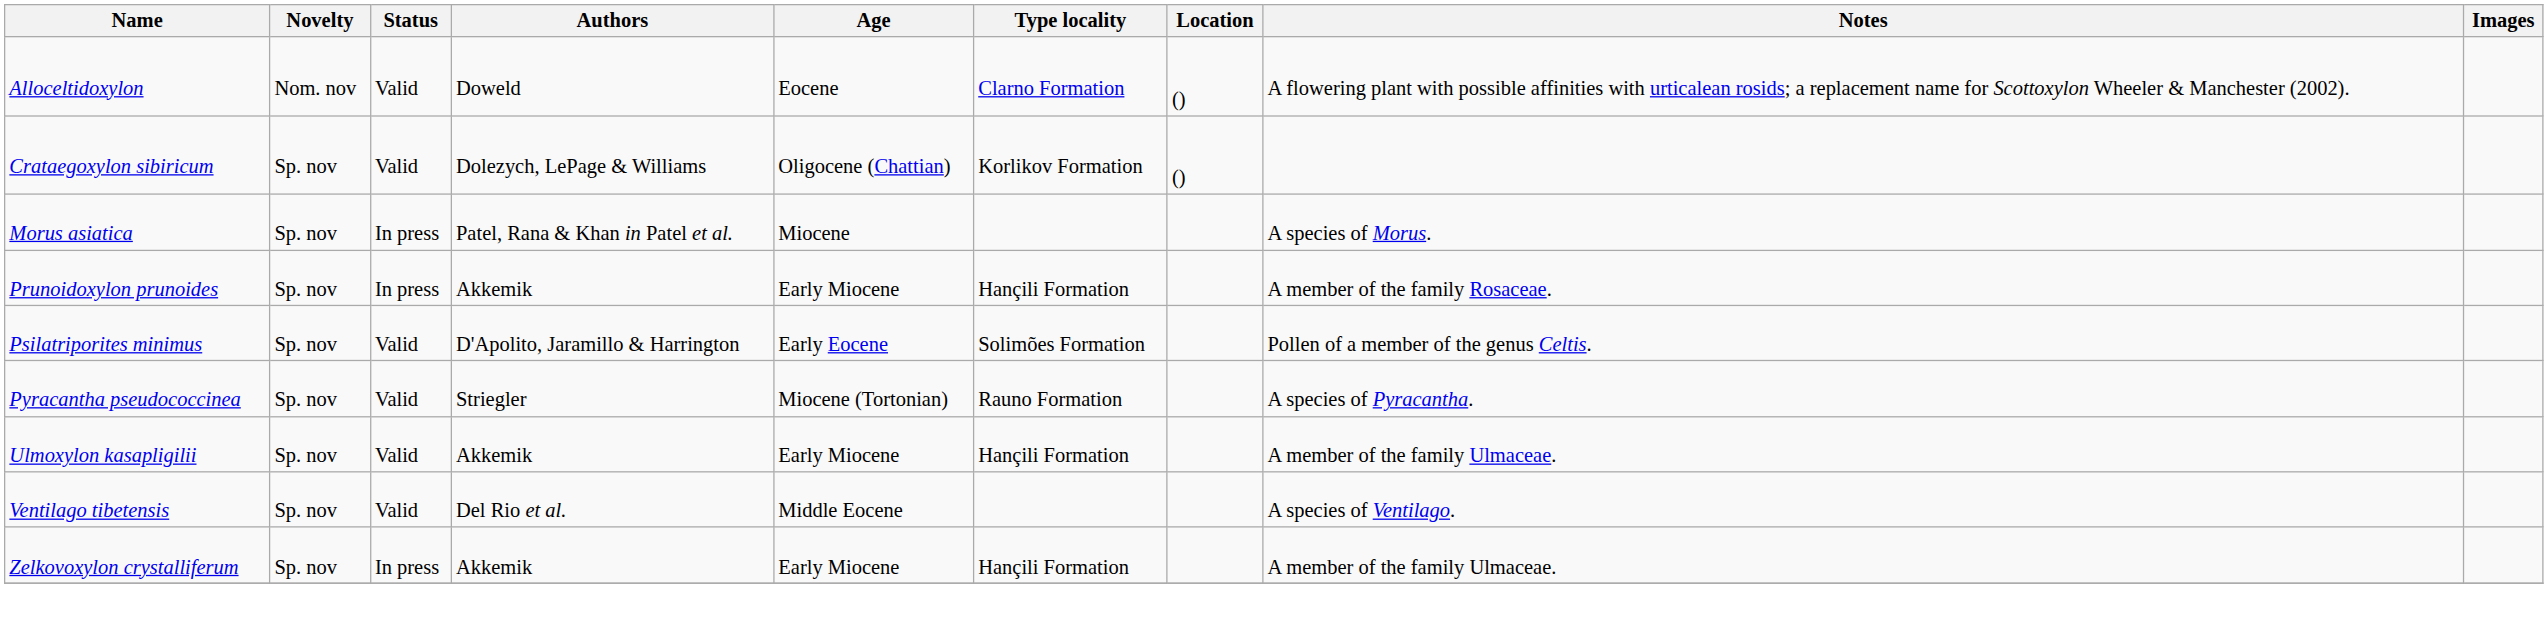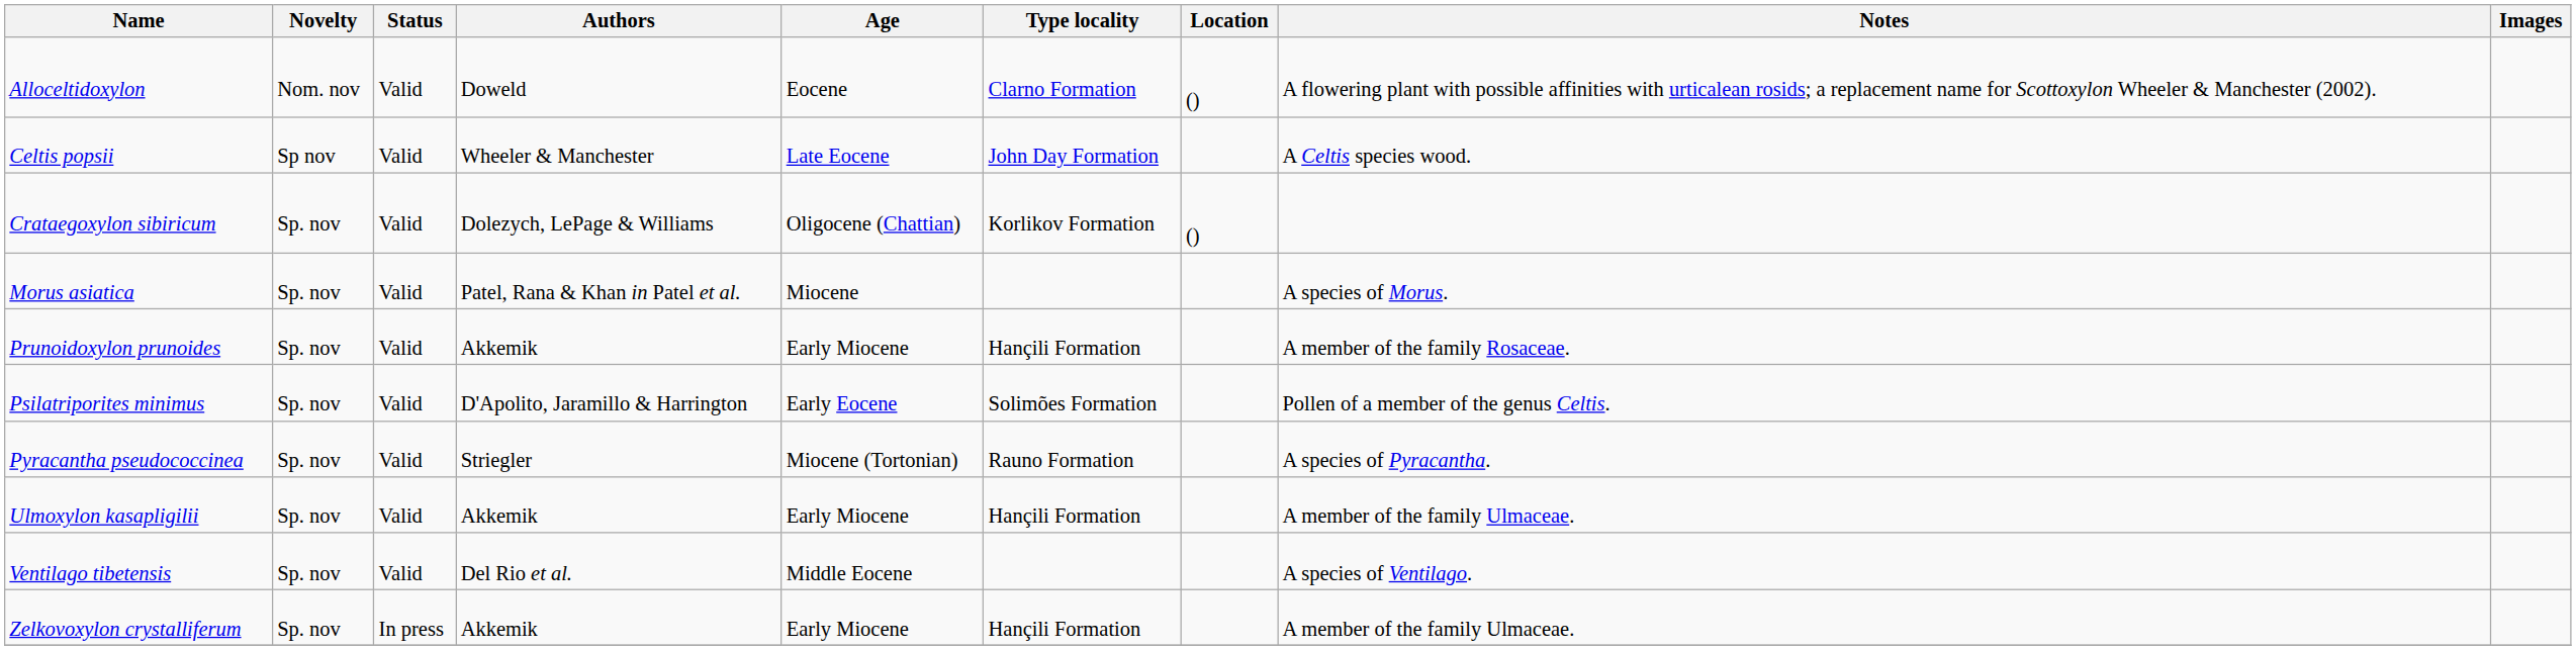+ row: Celtis popsii | Sp nov | Valid | Wheeler & Manchester | Late Eocene | John Day Formation | A Celtis species wood.
Morus asiatica | Status: In press -> Valid
Prunoidoxylon prunoides | Status: In press -> Valid
